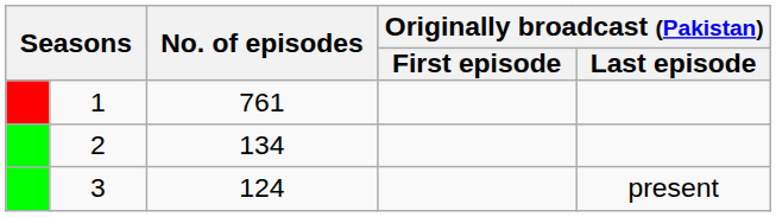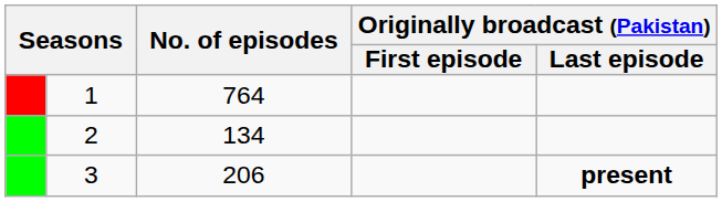1 | No. of episodes: 761 -> 764
3 | No. of episodes: 124 -> 206
3 | Originally broadcast (Pakistan) / Last episode: normal -> bold
